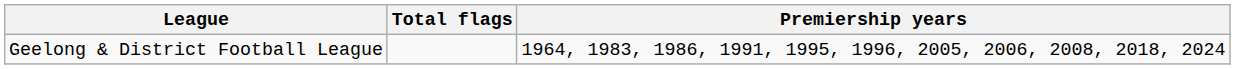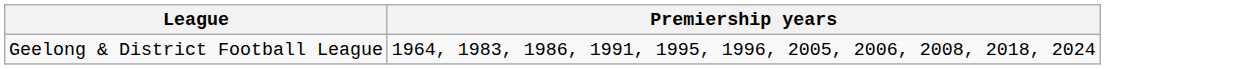- column: Total flags
